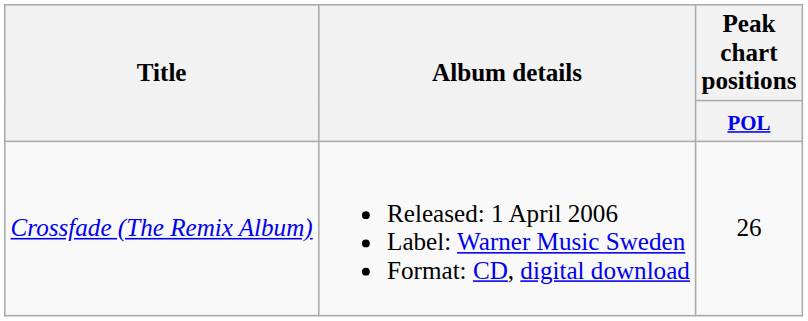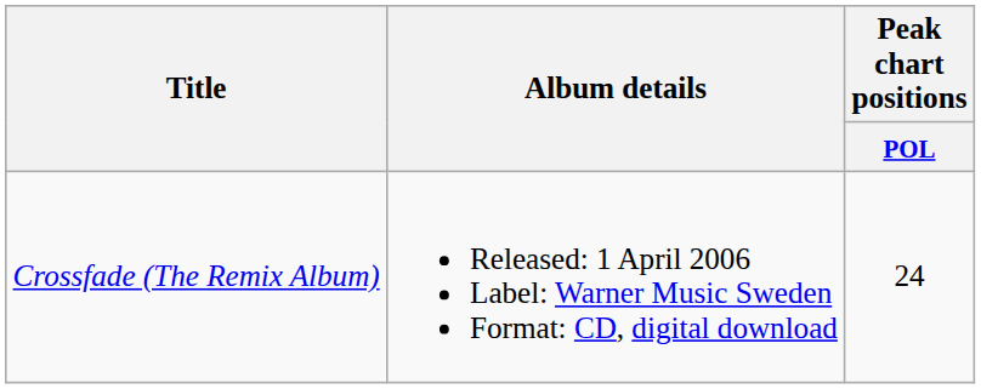Crossfade (The Remix Album) | Peak chart positions / POL: 26 -> 24
